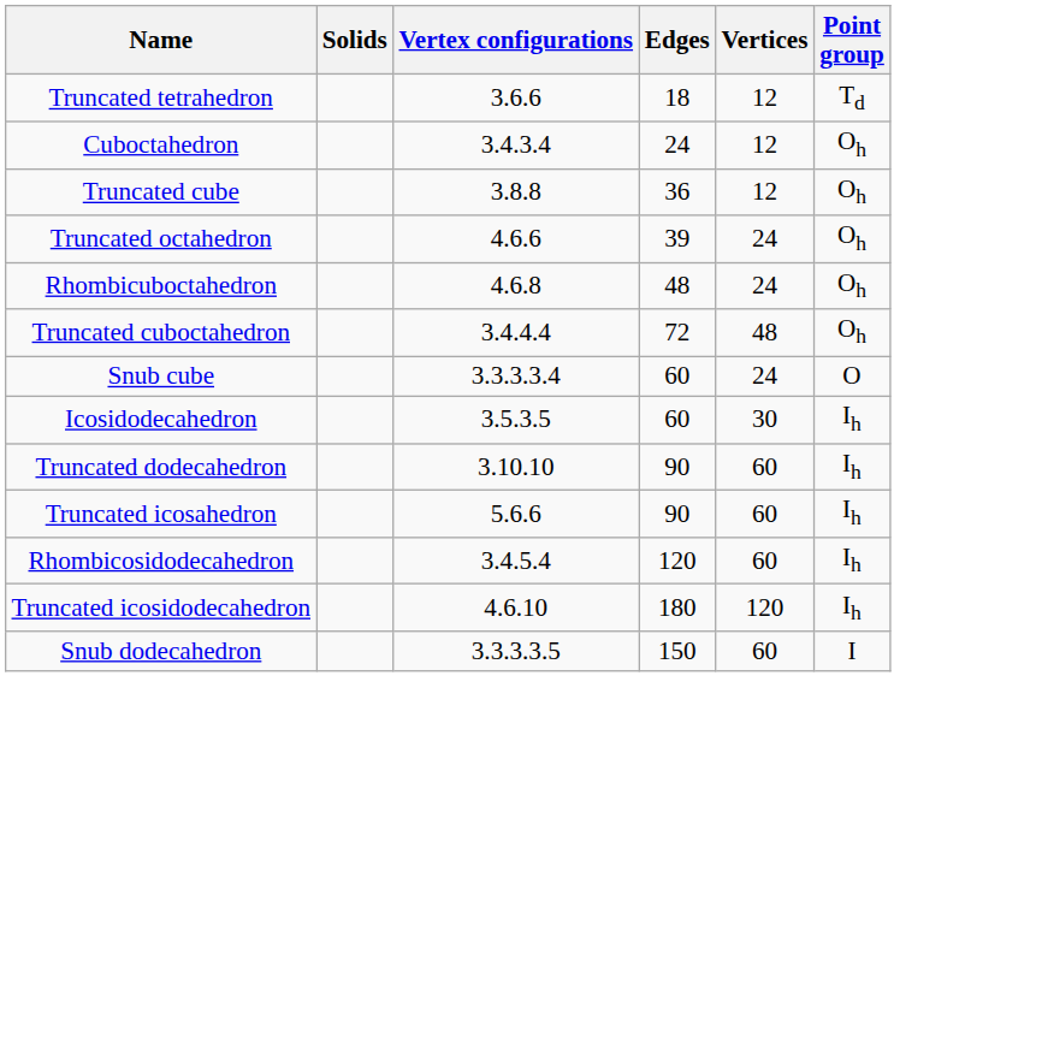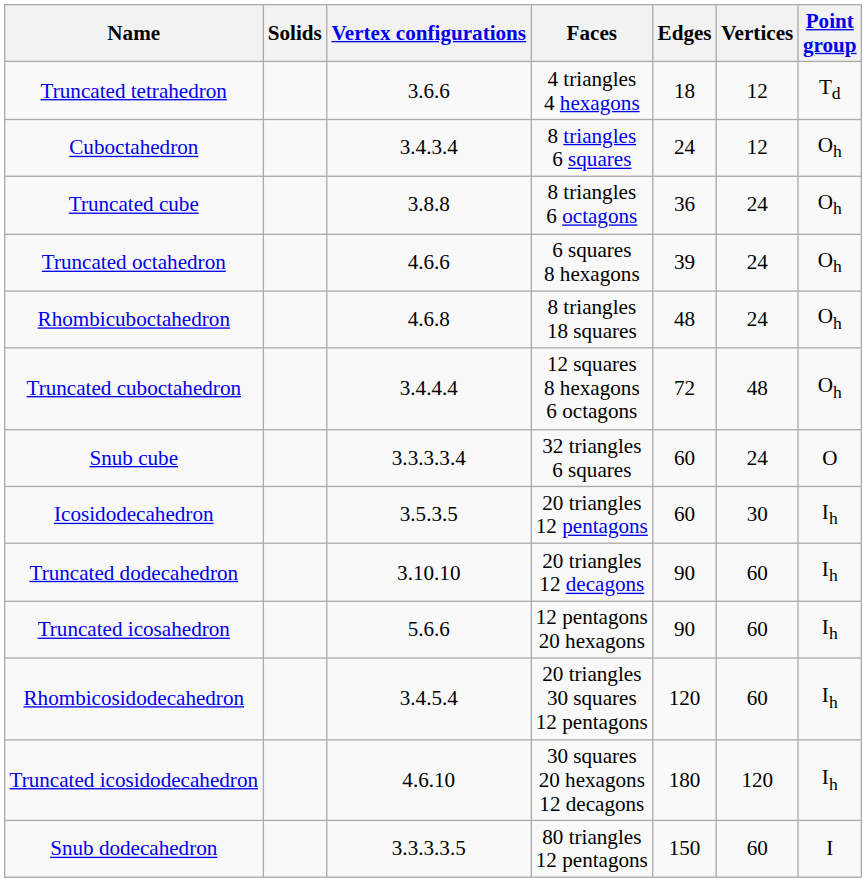+ column: Faces | 4 triangles 4 hexagons | 8 triangles 6 squares | 8 triangles 6 octagons | 6 squares 8 hexagons | 8 triangles 18 squares | 12 squares 8 hexagons 6 octagons | 32 triangles 6 squares | 20 triangles 12 pentagons | 20 triangles 12 decagons | 12 pentagons 20 hexagons | 20 triangles 30 squares 12 pentagons | 30 squares 20 hexagons 12 decagons | 80 triangles 12 pentagons
Truncated cube | Vertices: 12 -> 24
